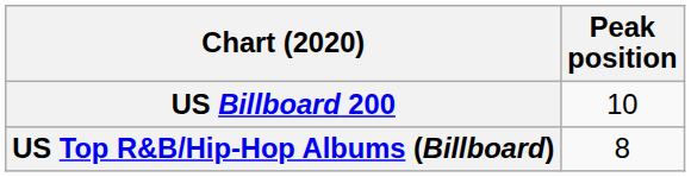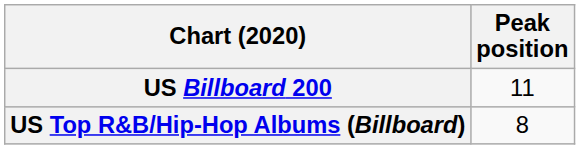US Billboard 200 | Peak position: 10 -> 11
